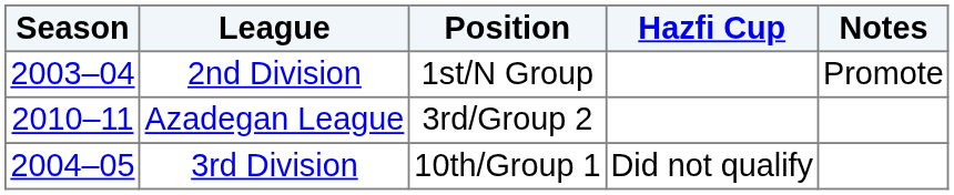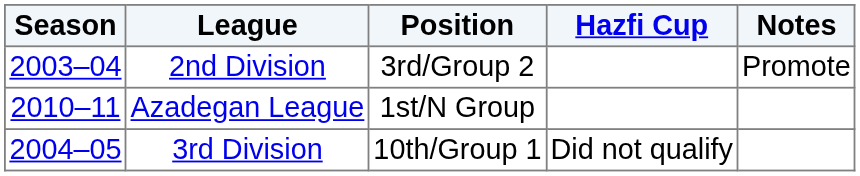2nd Division | Position: 1st/N Group -> 3rd/Group 2
Azadegan League | Position: 3rd/Group 2 -> 1st/N Group
